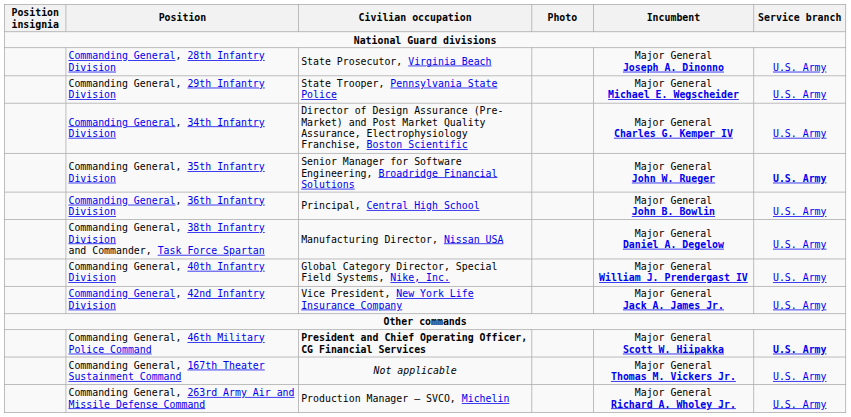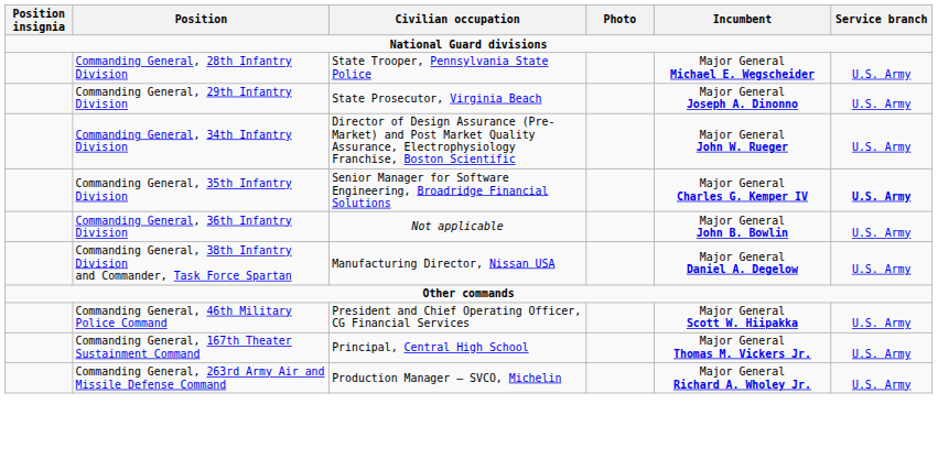Commanding General, 28th Infantry Division | Civilian occupation: State Prosecutor, Virginia Beach -> State Trooper, Pennsylvania State Police
Commanding General, 28th Infantry Division | Incumbent: Major General Joseph A. Dinonno -> Major General Michael E. Wegscheider
Commanding General, 29th Infantry Division | Civilian occupation: State Trooper, Pennsylvania State Police -> State Prosecutor, Virginia Beach
Commanding General, 29th Infantry Division | Incumbent: Major General Michael E. Wegscheider -> Major General Joseph A. Dinonno
Commanding General, 34th Infantry Division | Incumbent: Major General Charles G. Kemper IV -> Major General John W. Rueger
Commanding General, 35th Infantry Division | Incumbent: Major General John W. Rueger -> Major General Charles G. Kemper IV
Commanding General, 36th Infantry Division | Civilian occupation: Principal, Central High School -> Not applicable
- row: Commanding General, 40th Infantry Division | Global Category Director, Special Field Systems, Nike, Inc. | Major General William J. Prendergast IV | U.S. Army
- row: Commanding General, 42nd Infantry Division | Vice President, New York Life Insurance Company | Major General Jack A. James Jr. | U.S. Army
Commanding General, 46th Military Police Command | Civilian occupation: bold -> normal
Commanding General, 46th Military Police Command | Service branch: bold -> normal
Commanding General, 167th Theater Sustainment Command | Civilian occupation: Not applicable -> Principal, Central High School
